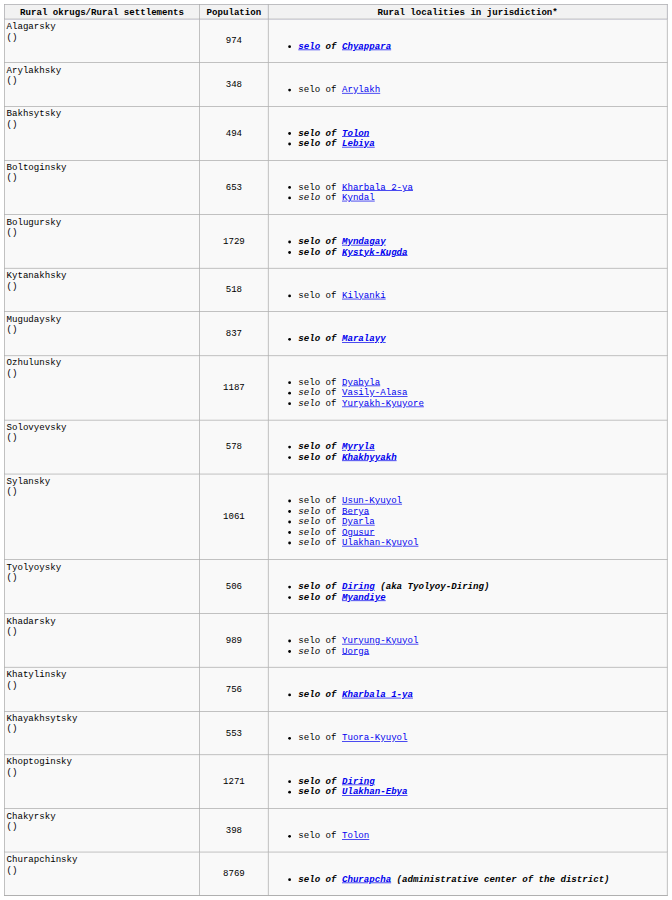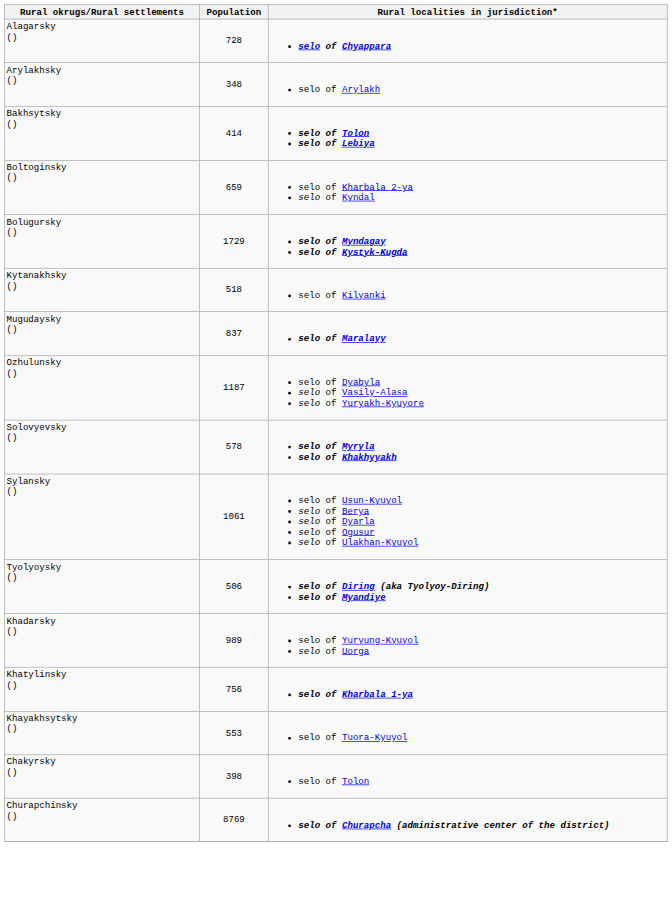Alagarsky () | Population: 974 -> 728
Bakhsytsky () | Population: 494 -> 414
Boltoginsky () | Population: 653 -> 659
- row: Khoptoginsky () | 1271 | selo of Diring selo of Ulakhan-Ebya
